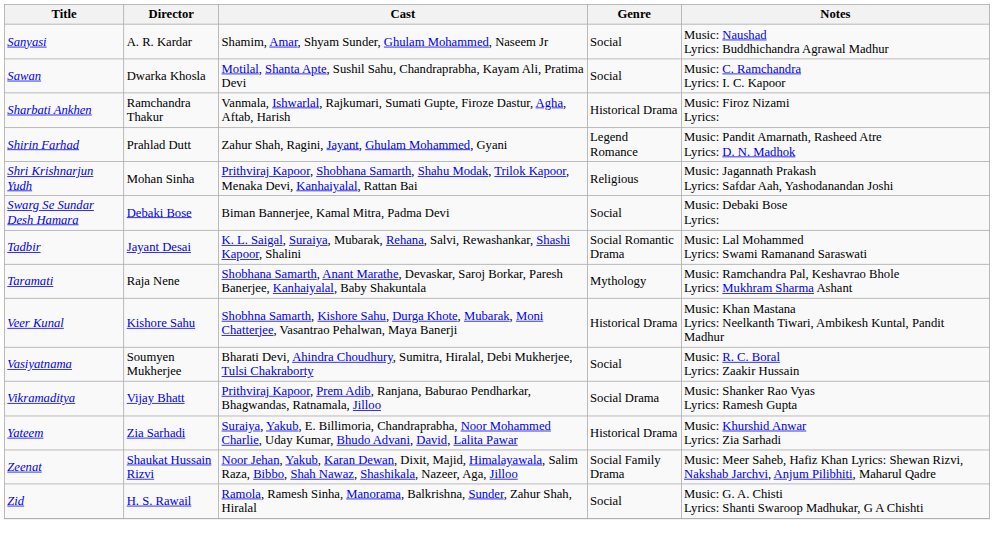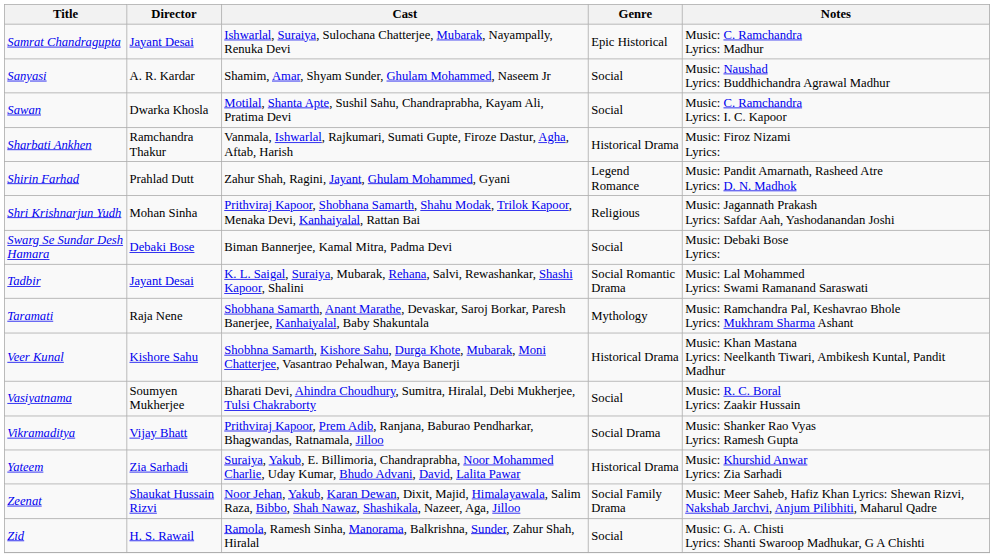+ row: Samrat Chandragupta | Jayant Desai | Ishwarlal, Suraiya, Sulochana Chatterjee, Mubarak, Nayampally, Renuka Devi | Epic Historical | Music: C. Ramchandra Lyrics: Madhur
